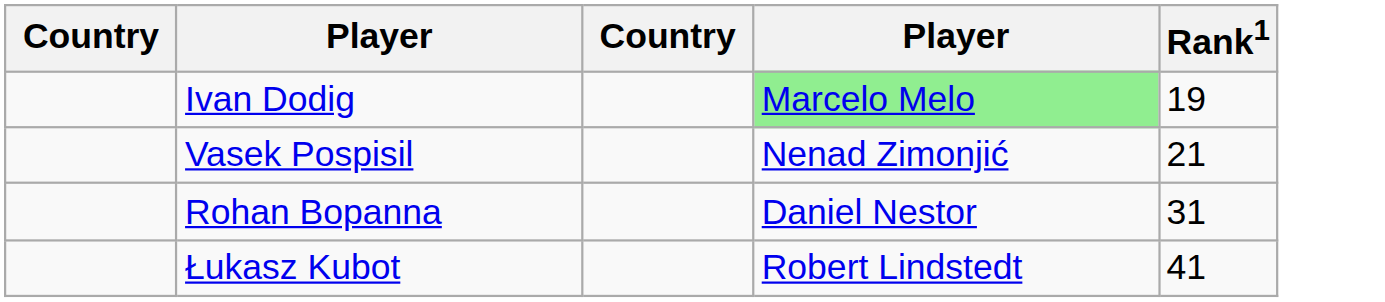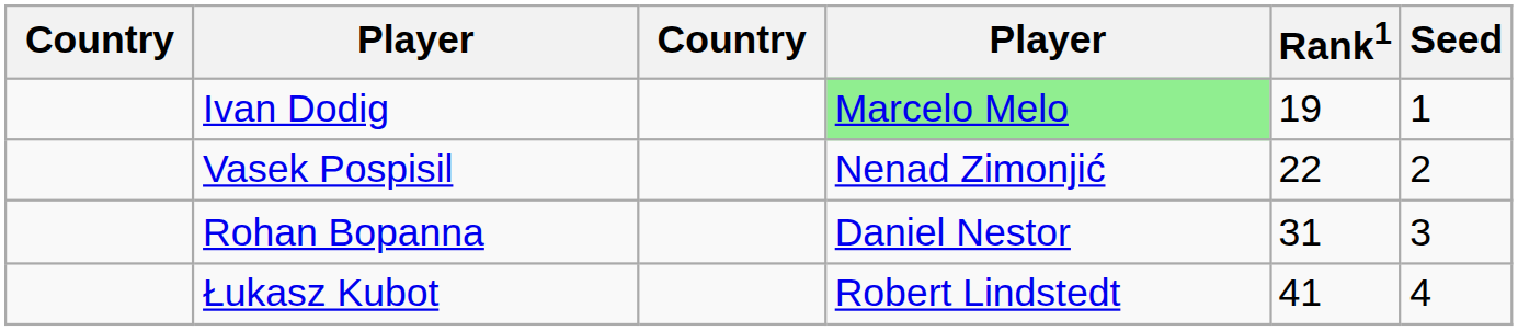+ column: Seed | 1 | 2 | 3 | 4
Vasek Pospisil | Rank1: 21 -> 22
